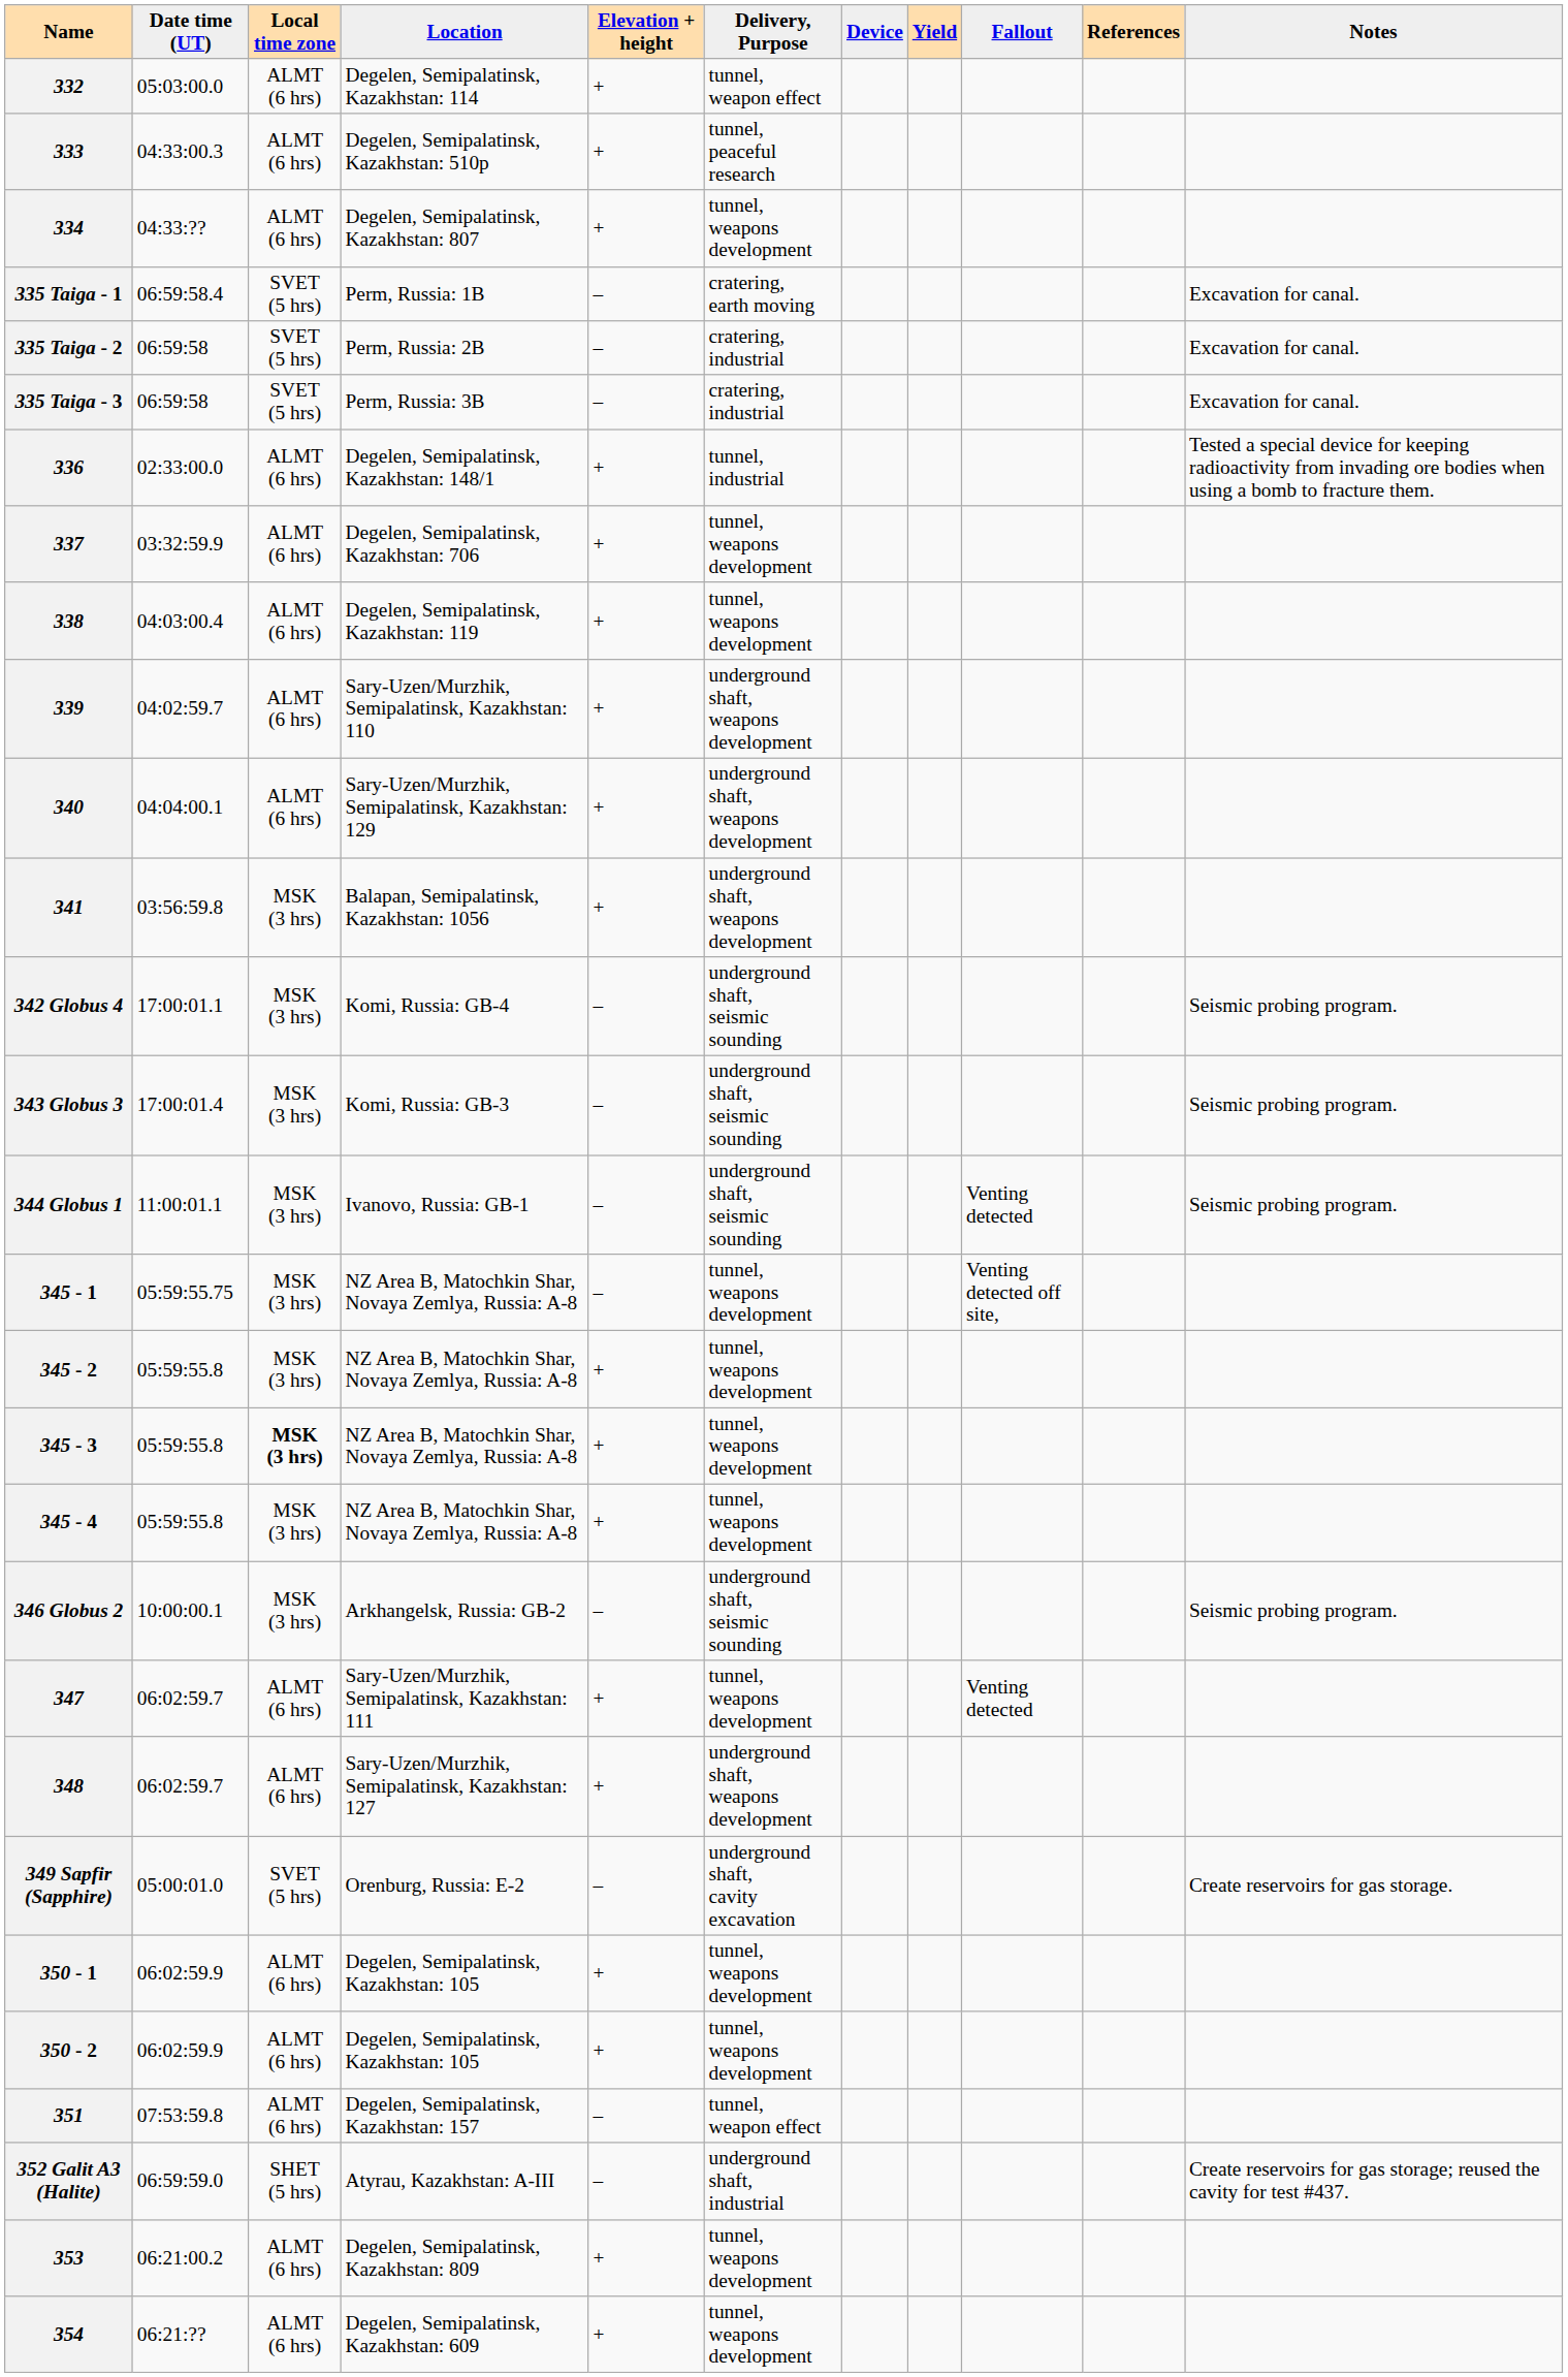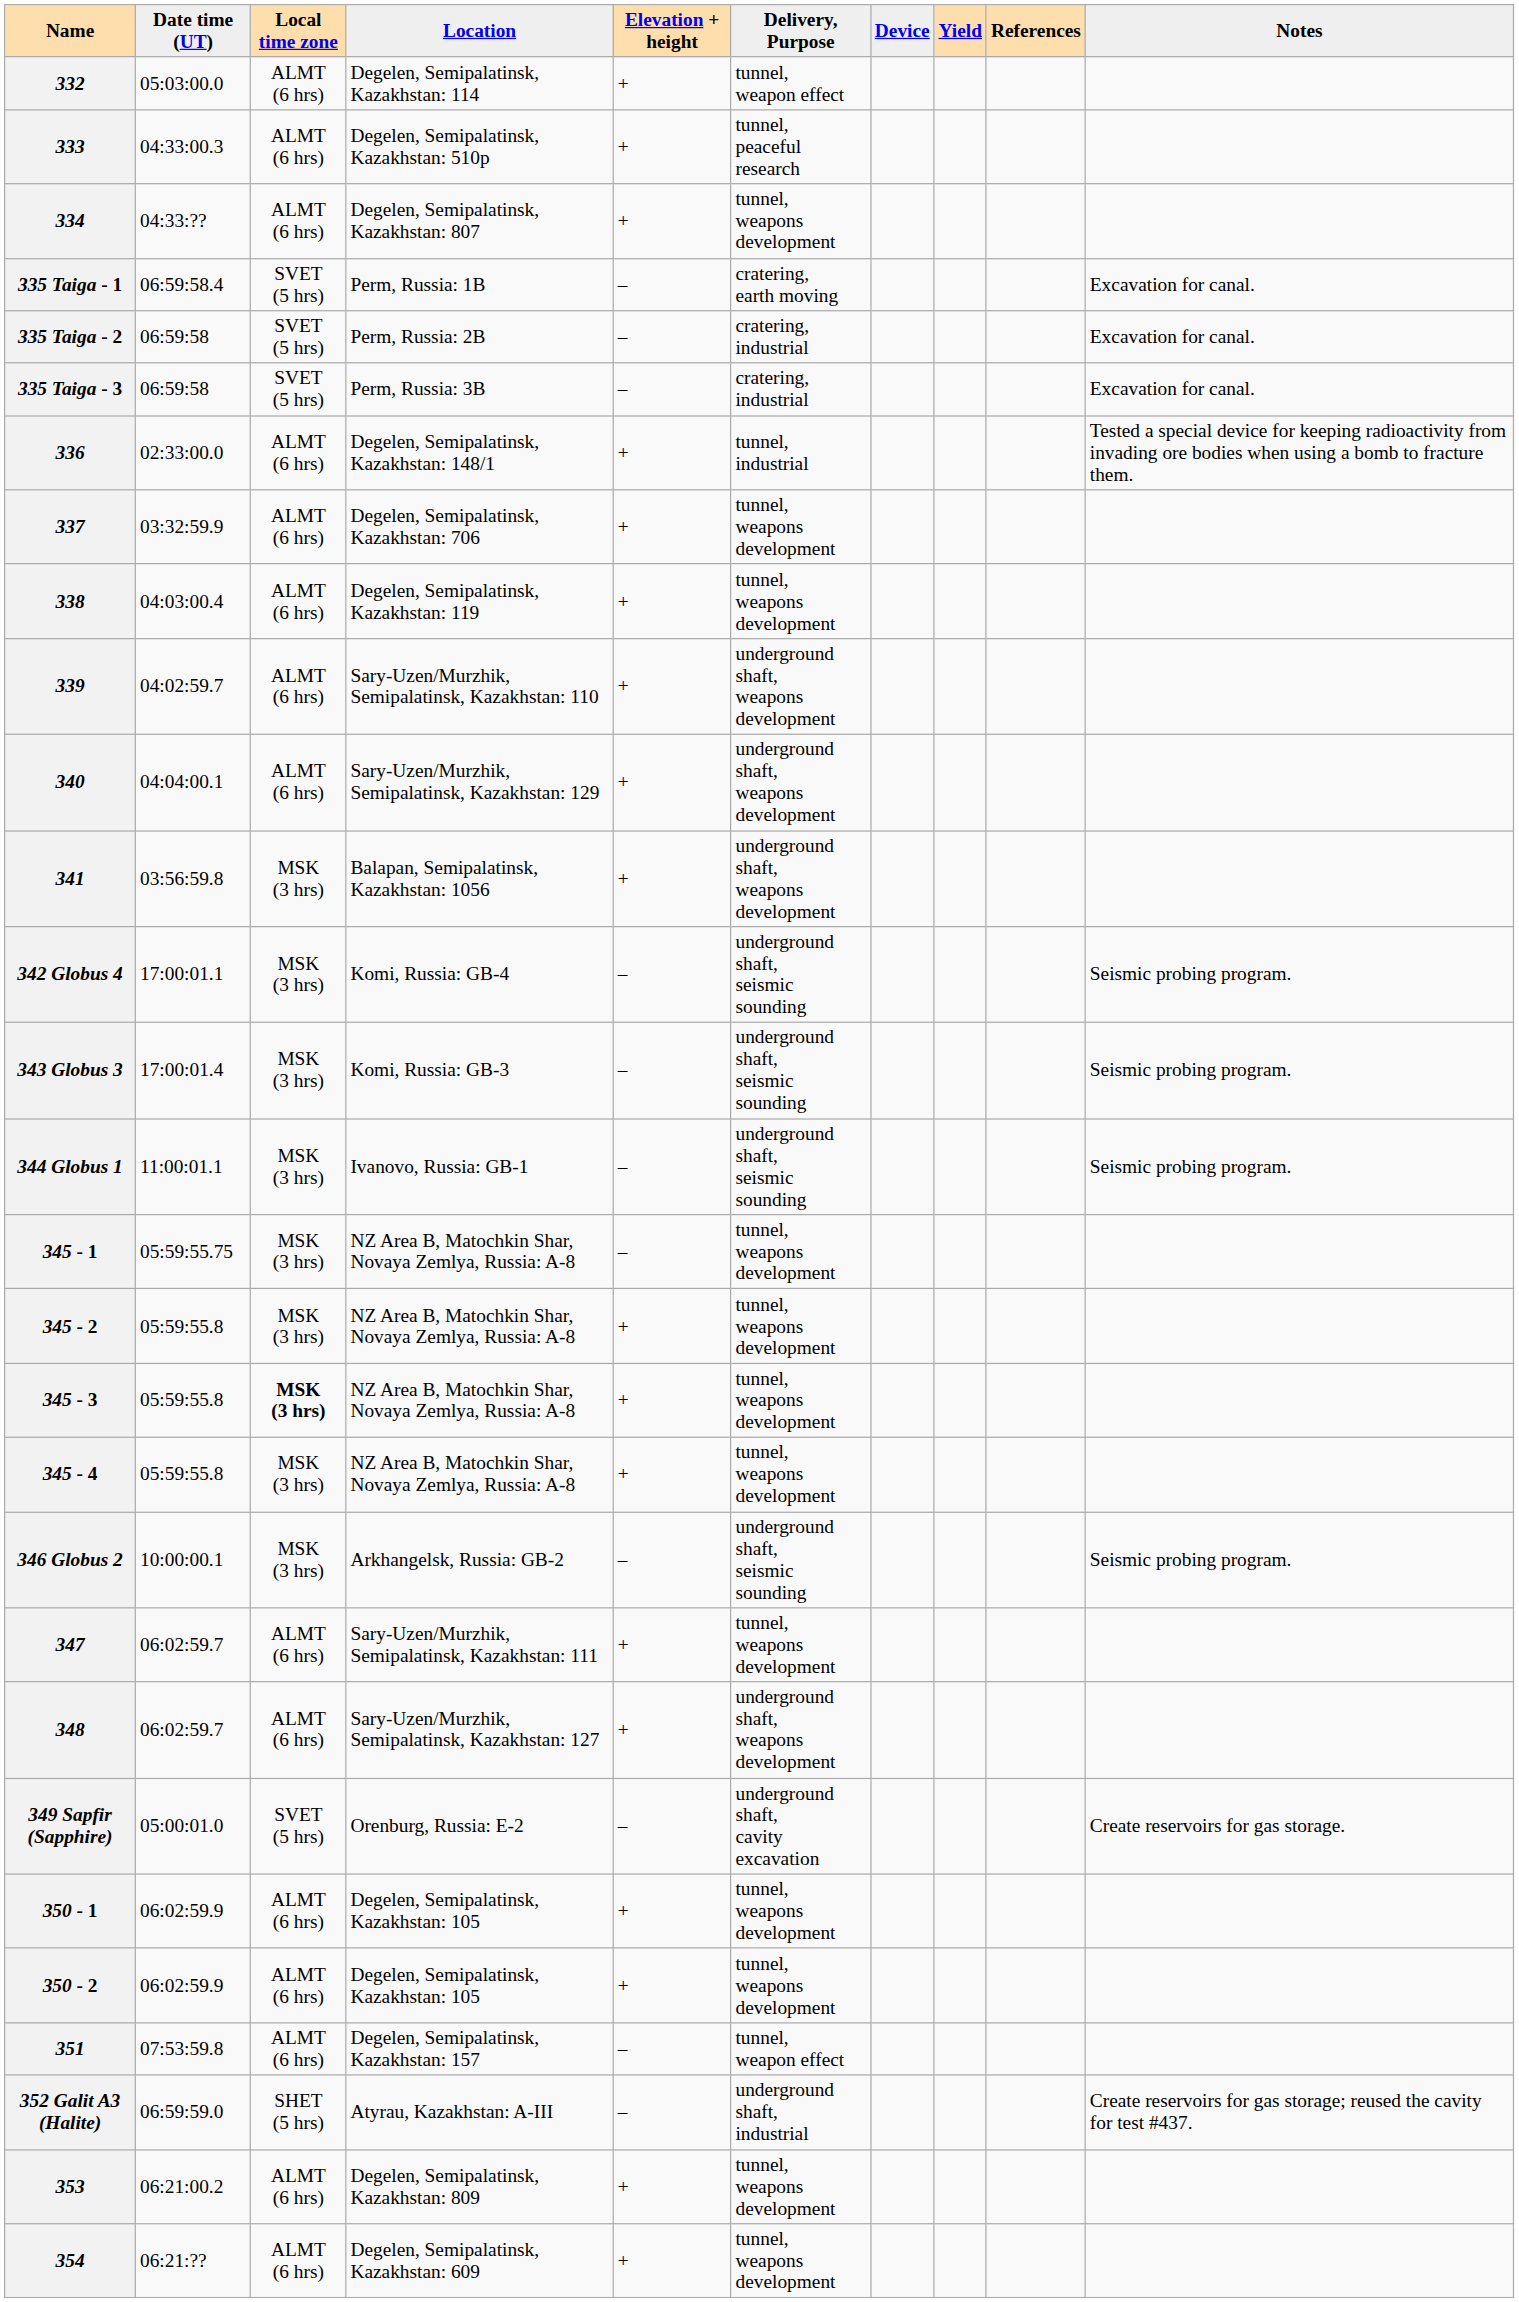- column: Fallout | Venting detected | Venting detected off site, | Venting detected
